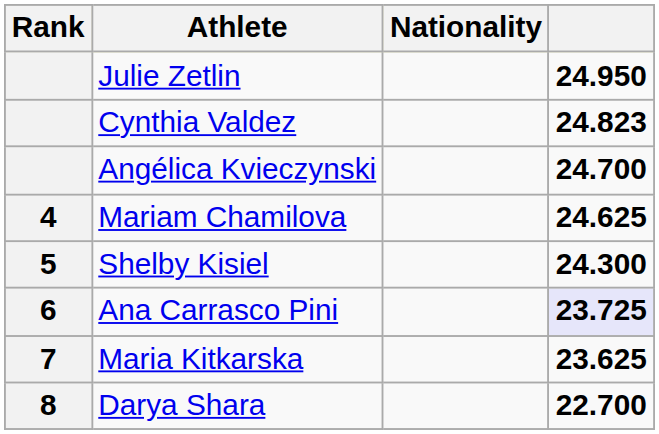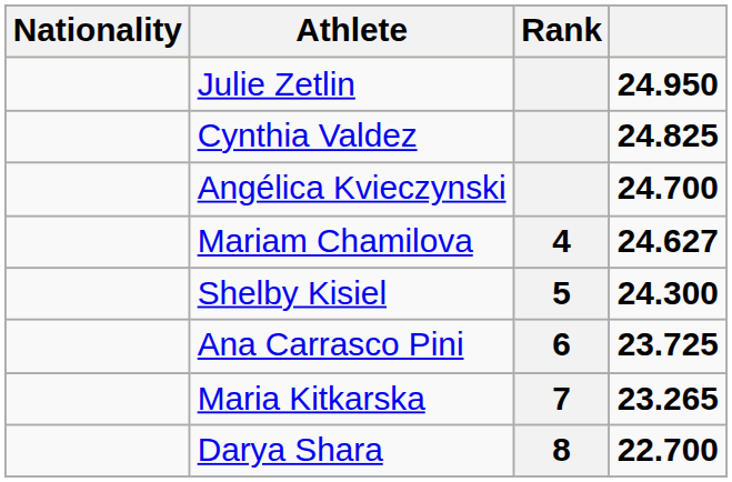columns swapped: Rank <-> Nationality
Cynthia Valdez | column 4: 24.823 -> 24.825
Mariam Chamilova | column 4: 24.625 -> 24.627
Ana Carrasco Pini | column 4: lavender background -> no background
Maria Kitkarska | column 4: 23.625 -> 23.265
